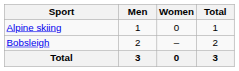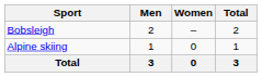rows swapped: Alpine skiing <-> Bobsleigh
